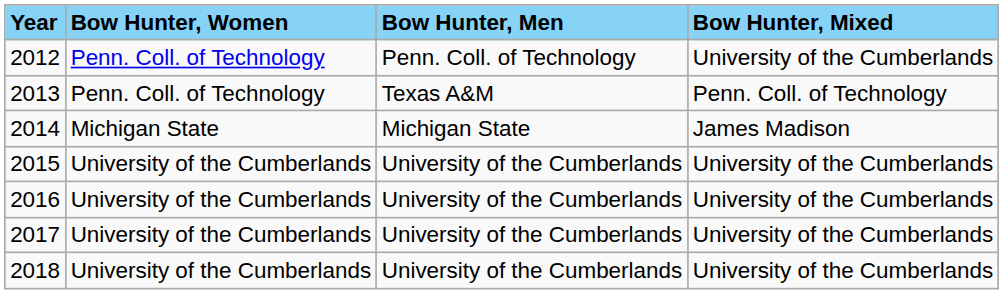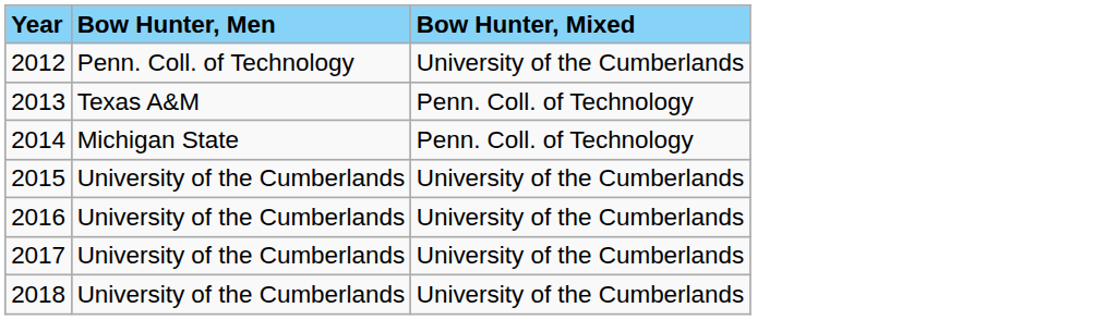- column: Bow Hunter, Women | Penn. Coll. of Technology | Penn. Coll. of Technology | Michigan State | University of the Cumberlands | University of the Cumberlands | University of the Cumberlands | University of the Cumberlands
2014 | Bow Hunter, Mixed: James Madison -> Penn. Coll. of Technology
